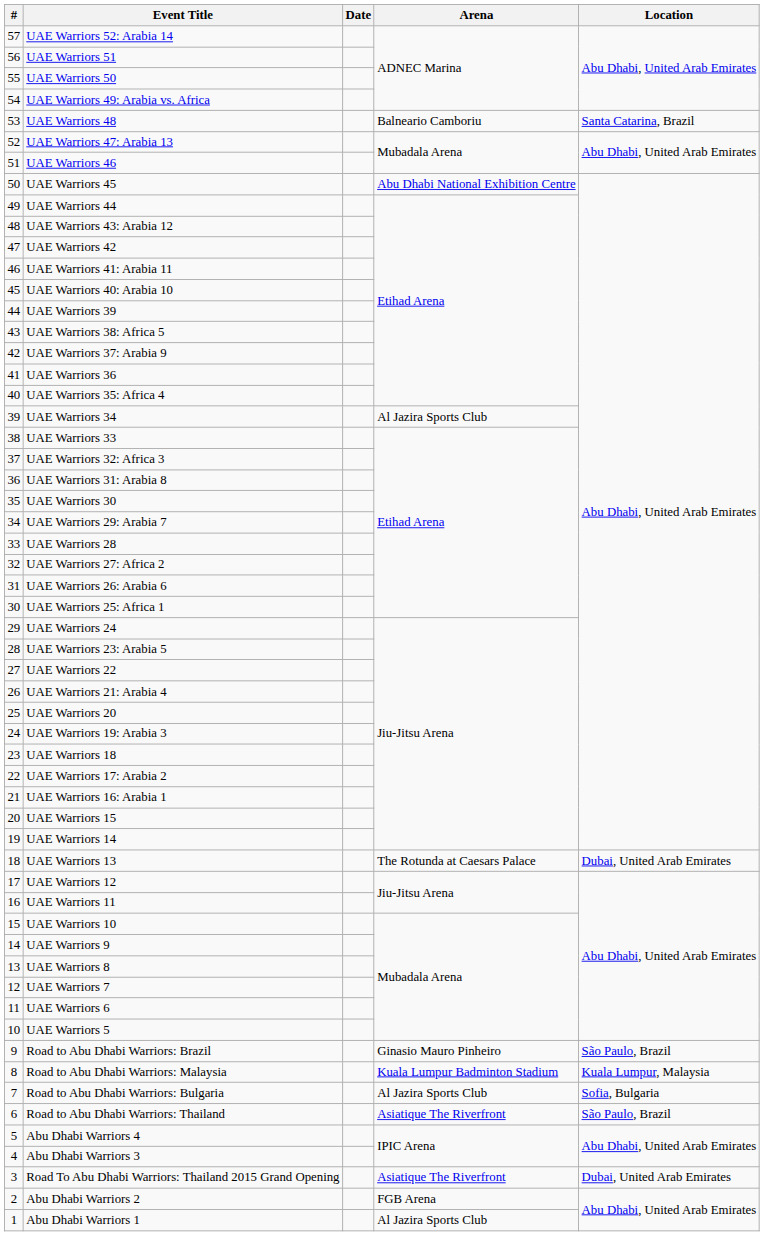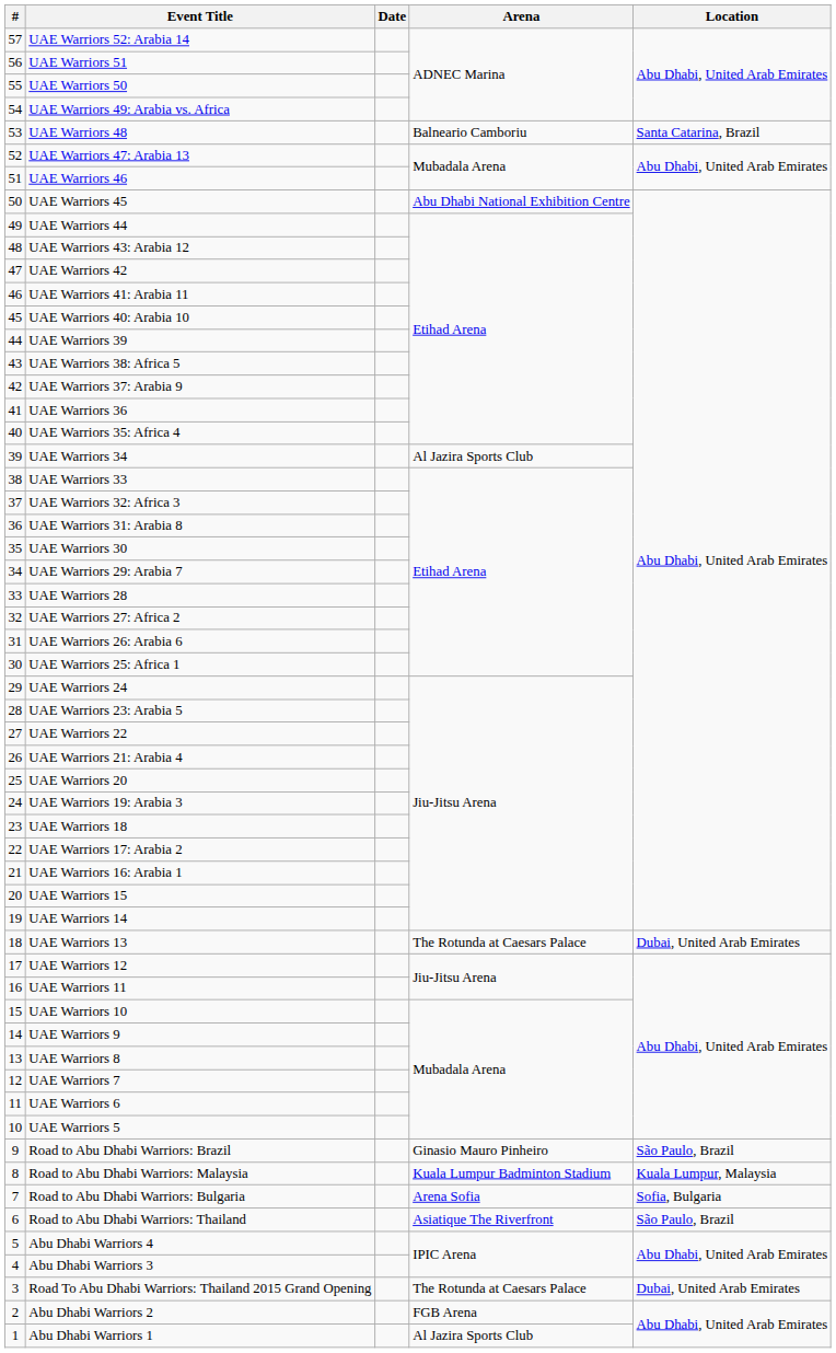Road to Abu Dhabi Warriors: Bulgaria | Arena: Al Jazira Sports Club -> Arena Sofia
Road To Abu Dhabi Warriors: Thailand 2015 Grand Opening | Arena: Asiatique The Riverfront -> The Rotunda at Caesars Palace
